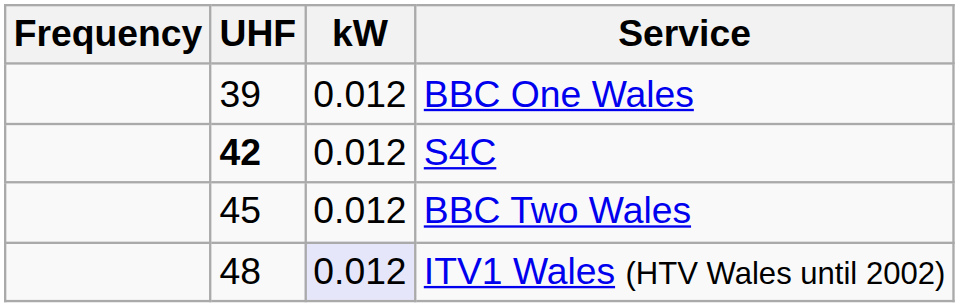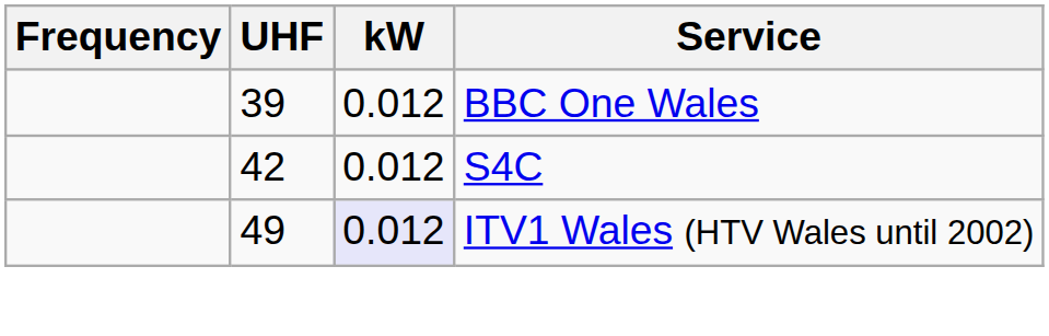S4C | UHF: bold -> normal
- row: 45 | 0.012 | BBC Two Wales
ITV1 Wales (HTV Wales until 2002) | UHF: 48 -> 49
